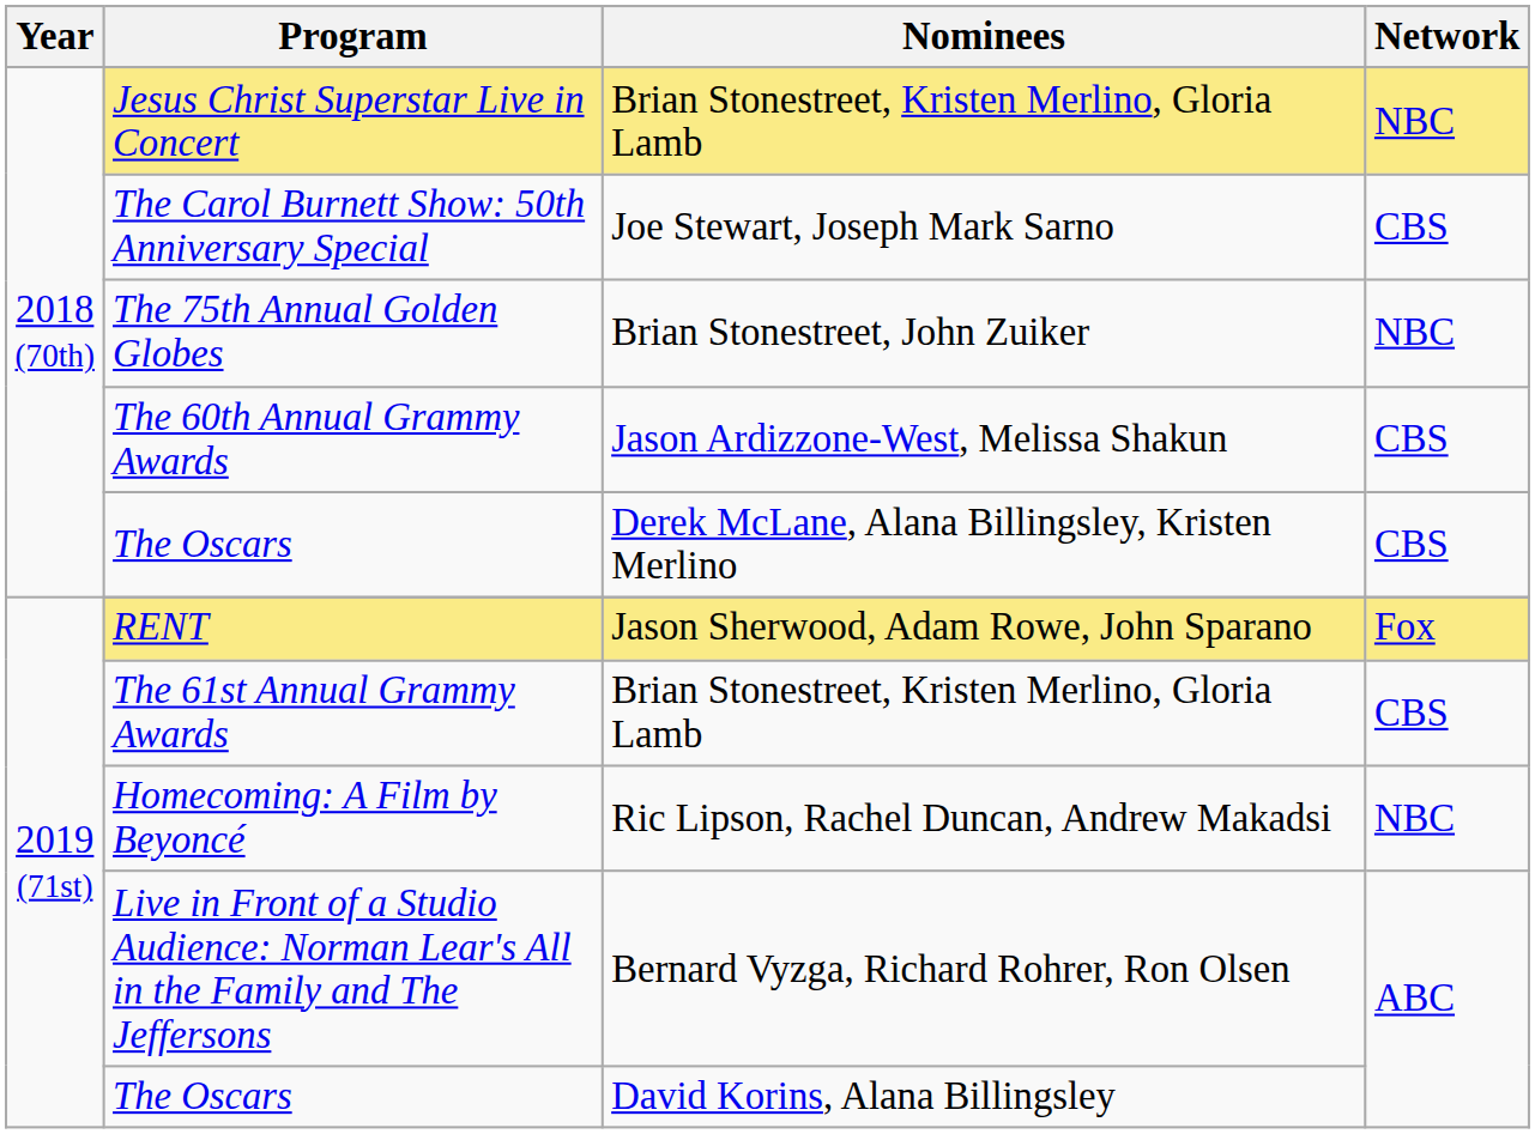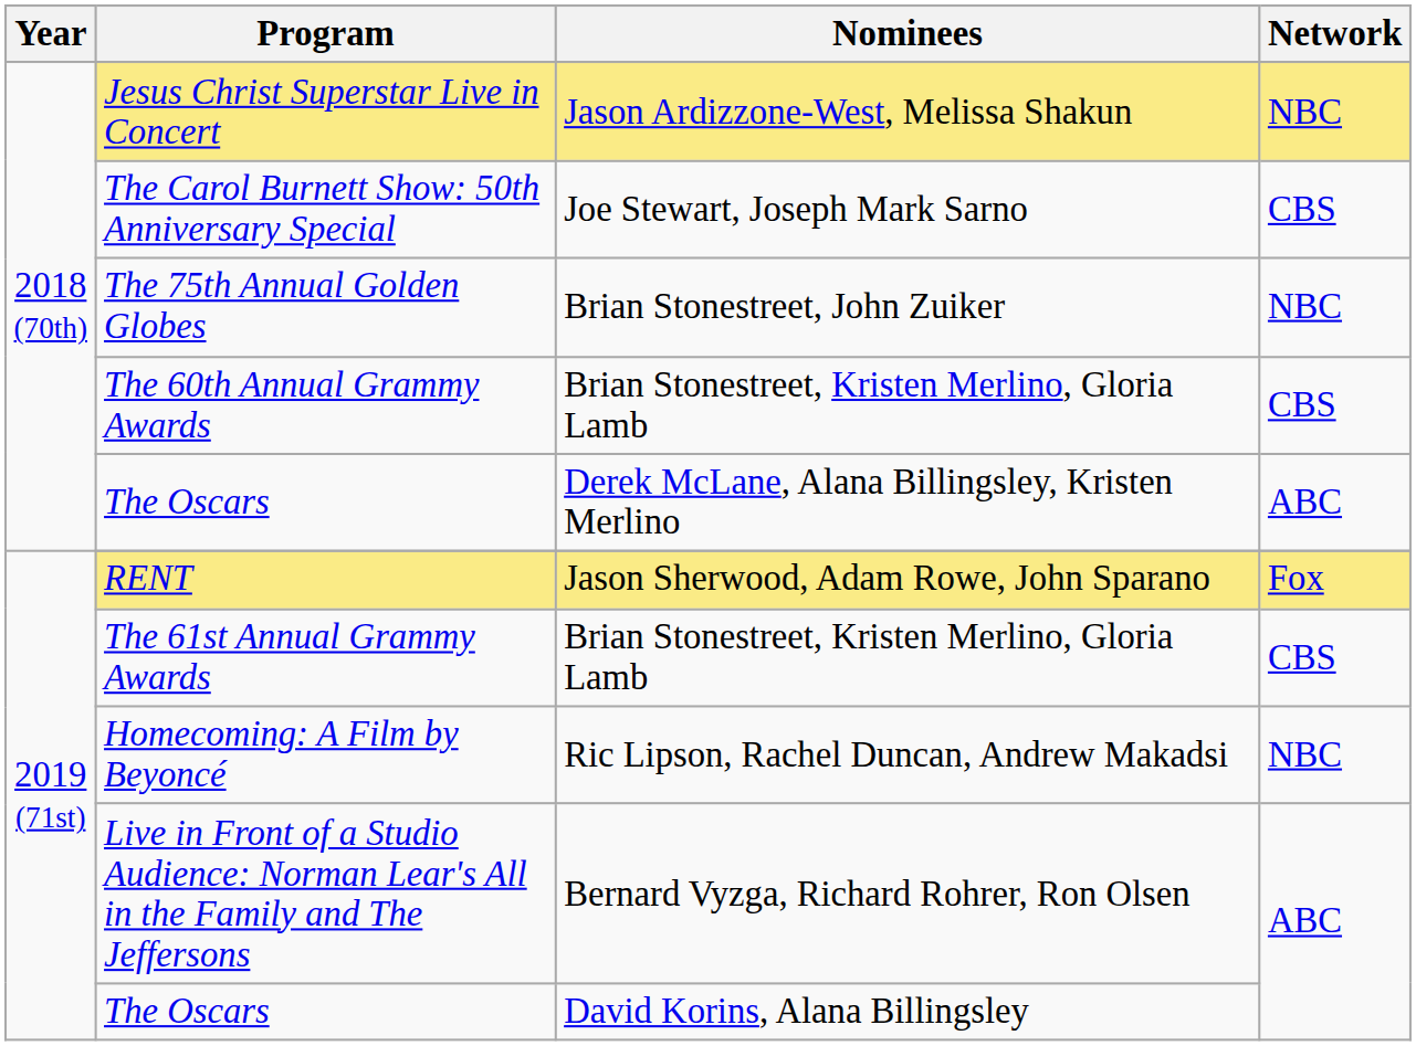Jesus Christ Superstar Live in Concert | Nominees: Brian Stonestreet, Kristen Merlino, Gloria Lamb -> Jason Ardizzone-West, Melissa Shakun
The 60th Annual Grammy Awards | Nominees: Jason Ardizzone-West, Melissa Shakun -> Brian Stonestreet, Kristen Merlino, Gloria Lamb
2018 (70th) / The Oscars | Network: CBS -> ABC
